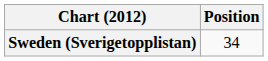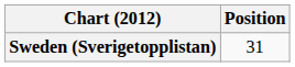Sweden (Sverigetopplistan) | Position: 34 -> 31
